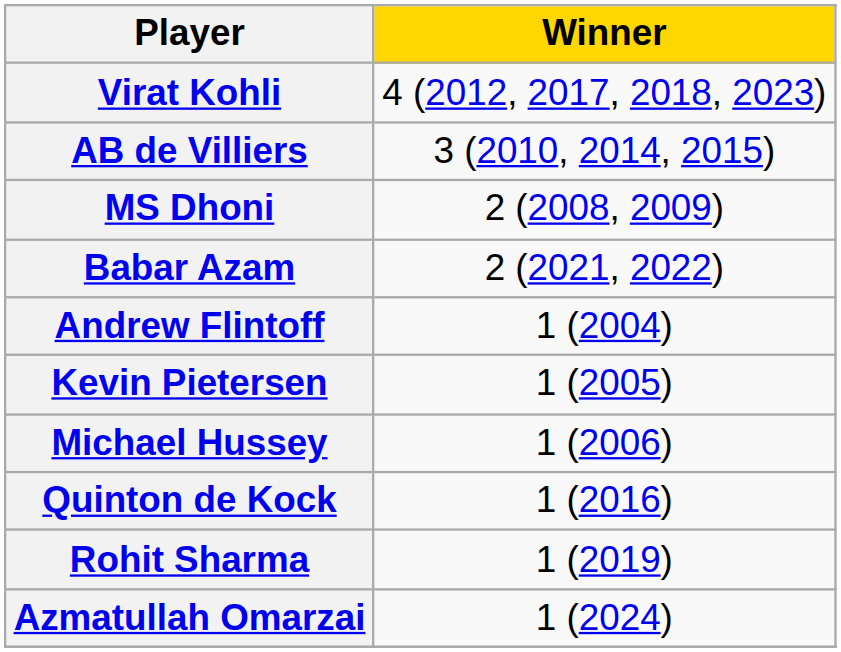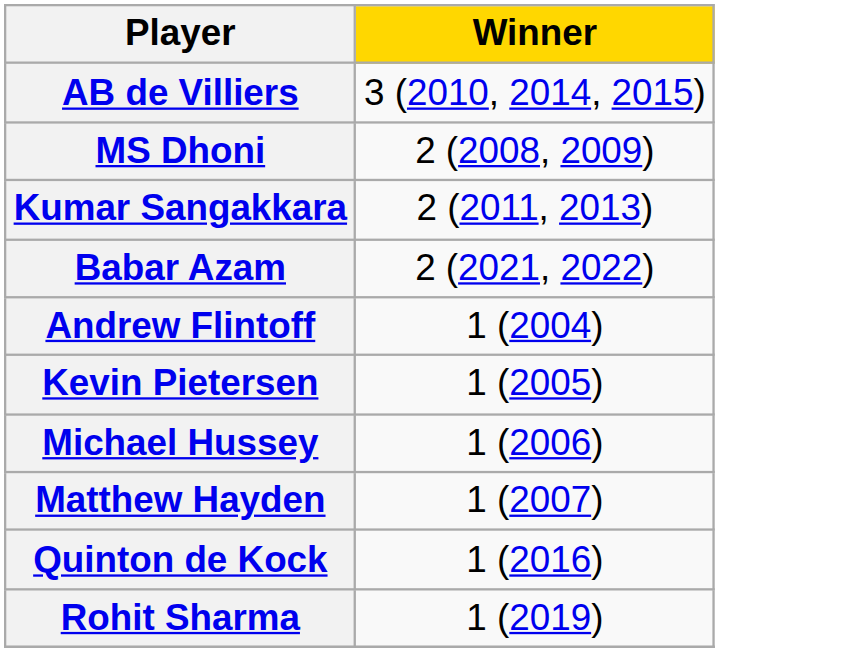- row: Virat Kohli | 4 (2012, 2017, 2018, 2023)
+ row: Kumar Sangakkara | 2 (2011, 2013)
+ row: Matthew Hayden | 1 (2007)
- row: Azmatullah Omarzai | 1 (2024)
